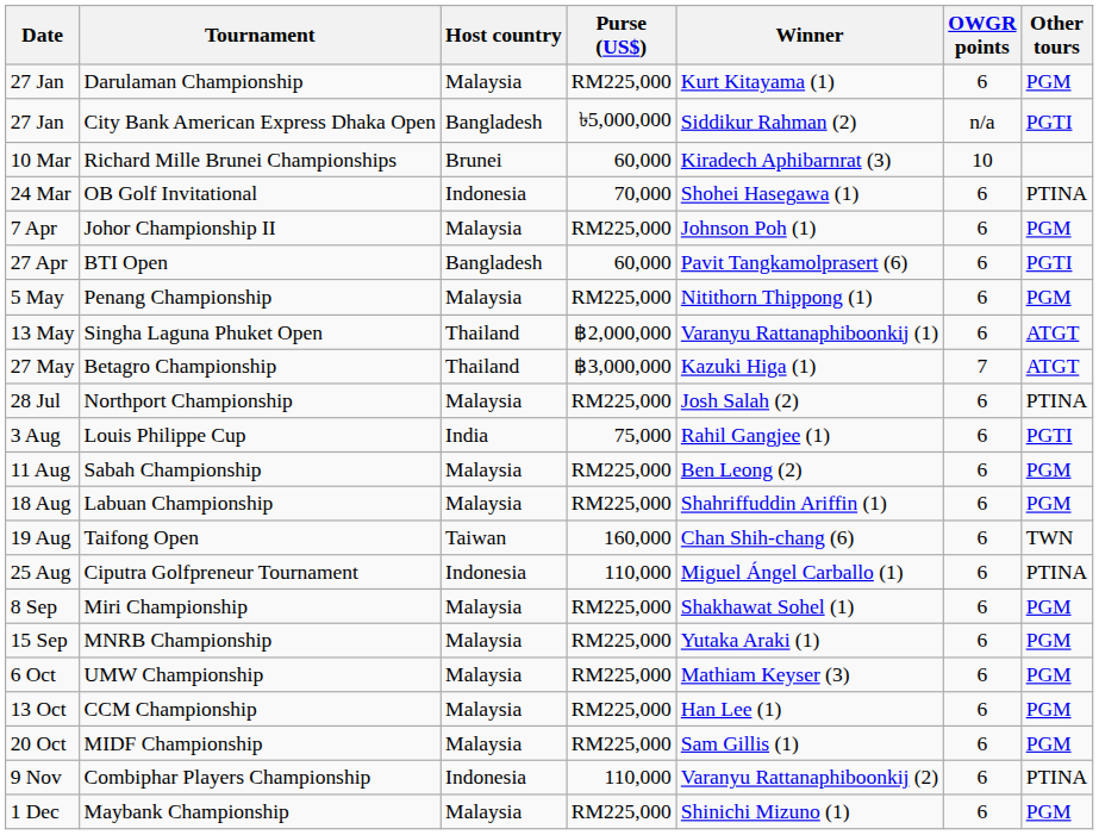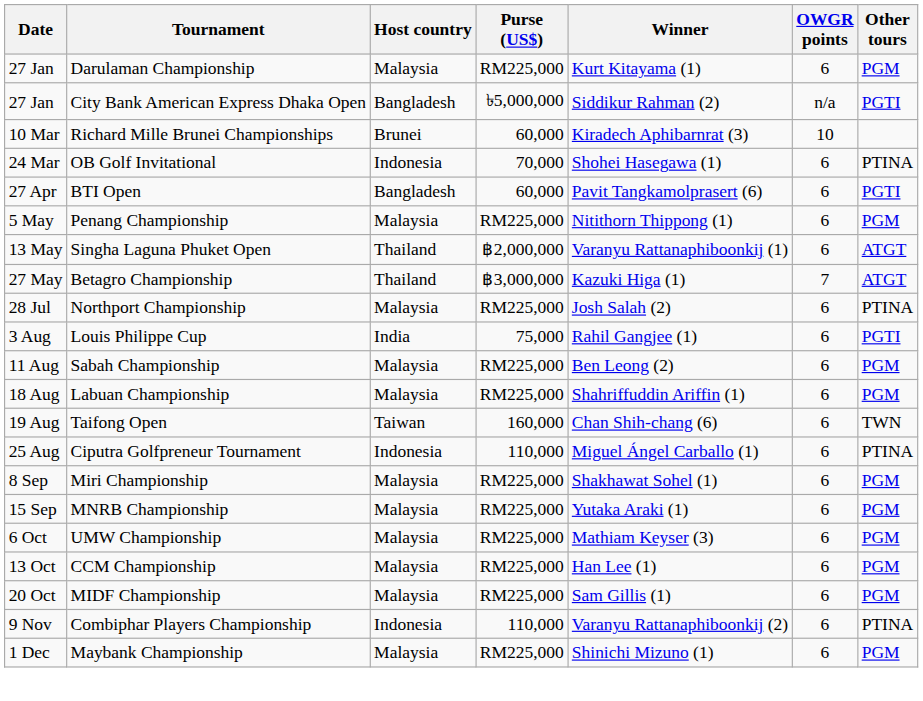- row: 7 Apr | Johor Championship II | Malaysia | RM225,000 | Johnson Poh (1) | 6 | PGM
